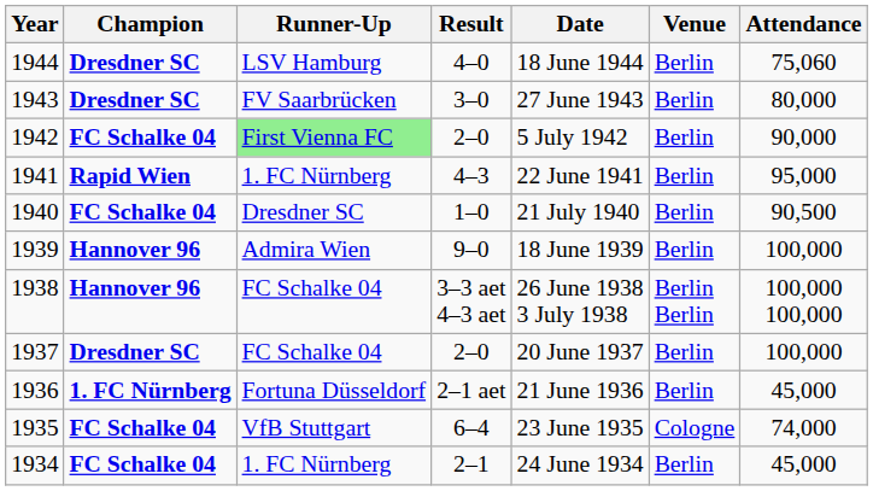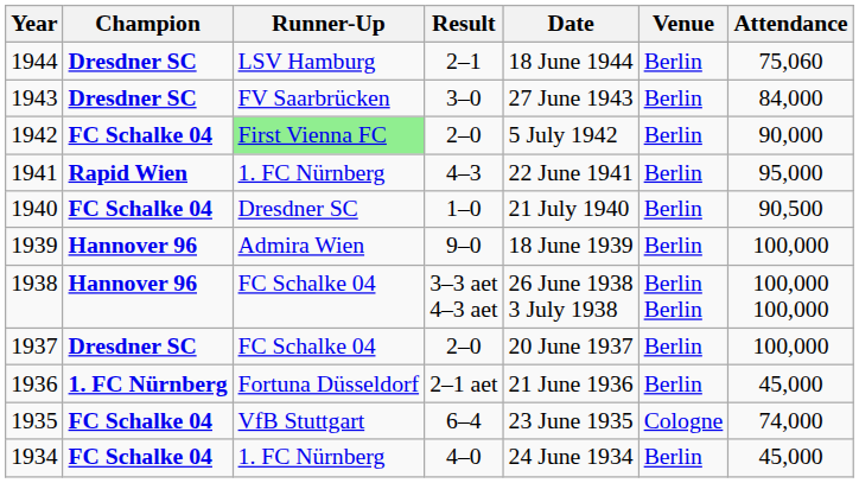1944 | Result: 4–0 -> 2–1
1943 | Attendance: 80,000 -> 84,000
1934 | Result: 2–1 -> 4–0
